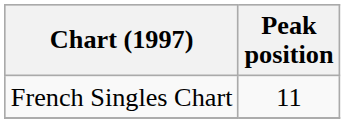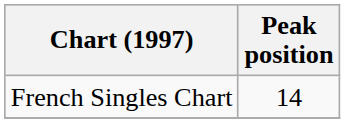French Singles Chart | Peak position: 11 -> 14
